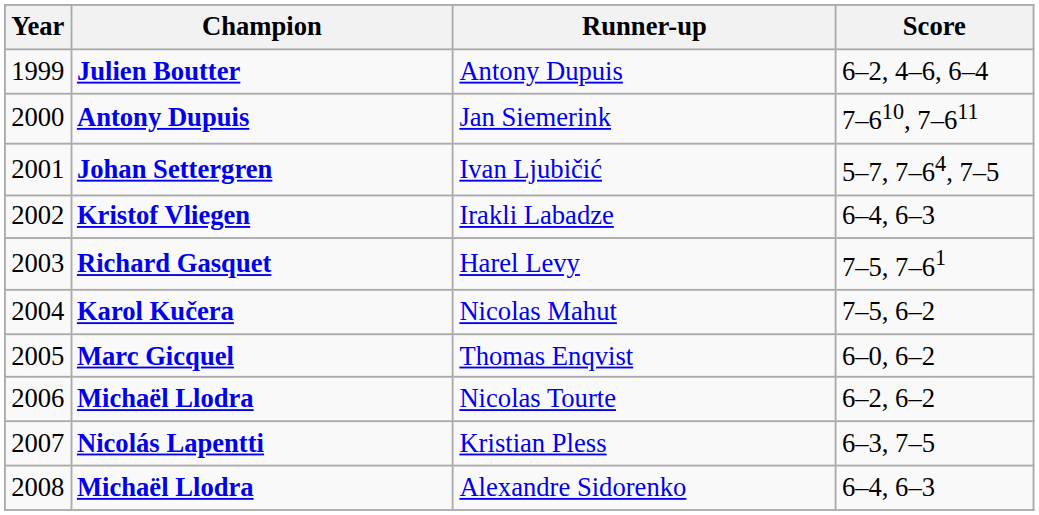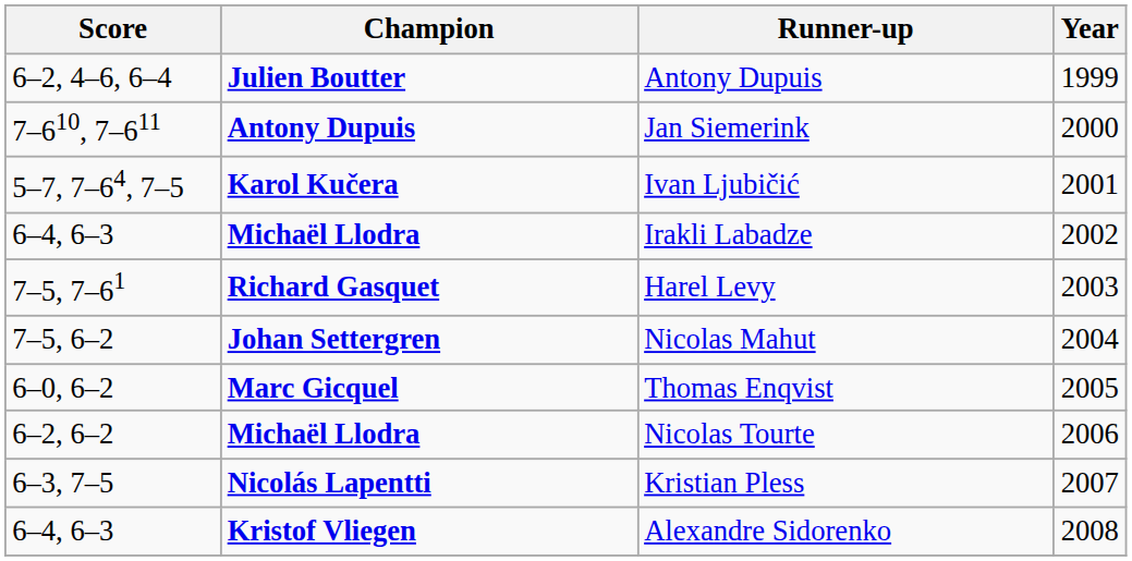columns swapped: Year <-> Score
Ivan Ljubičić | Champion: Johan Settergren -> Karol Kučera
Irakli Labadze | Champion: Kristof Vliegen -> Michaël Llodra
Nicolas Mahut | Champion: Karol Kučera -> Johan Settergren
Alexandre Sidorenko | Champion: Michaël Llodra -> Kristof Vliegen
